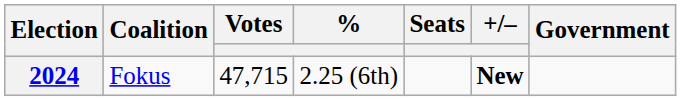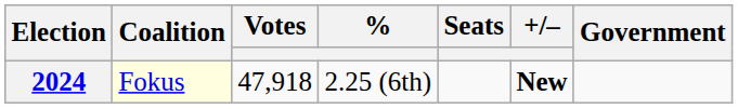2024 | Coalition: no background -> lightyellow background
2024 | Votes: 47,715 -> 47,918
